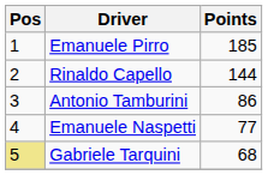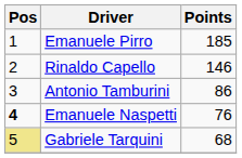Rinaldo Capello | Points: 144 -> 146
Emanuele Naspetti | Pos: normal -> bold
Emanuele Naspetti | Points: 77 -> 76
